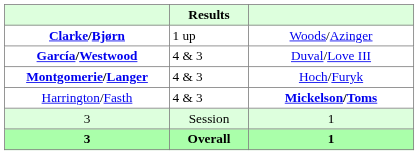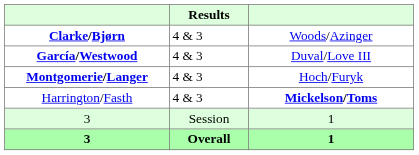Clarke/Bjørn | Results: 1 up -> 4 & 3
